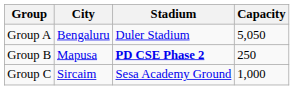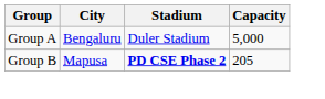Group A | Capacity: 5,050 -> 5,000
Group B | Capacity: 250 -> 205
- row: Group C | Sircaim | Sesa Academy Ground | 1,000
